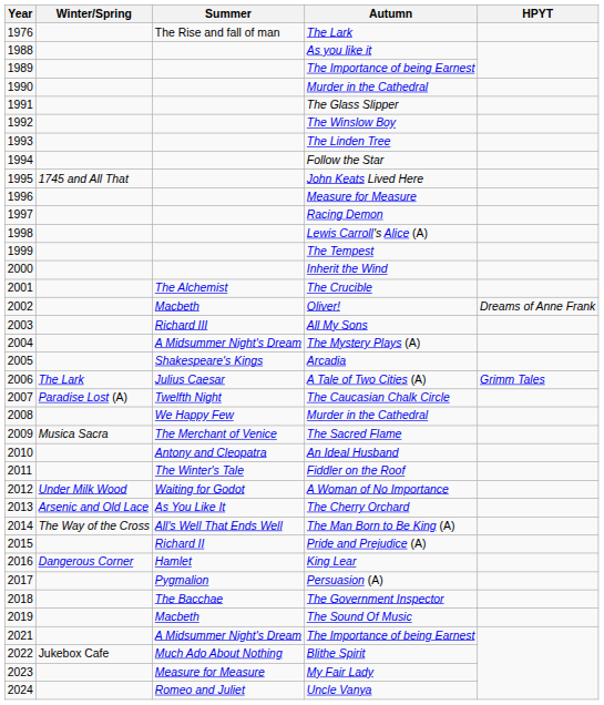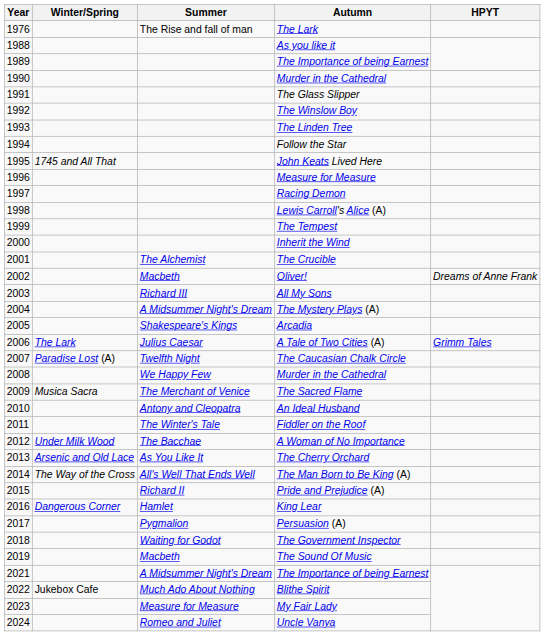A Woman of No Importance | Summer: Waiting for Godot -> The Bacchae
The Government Inspector | Summer: The Bacchae -> Waiting for Godot
